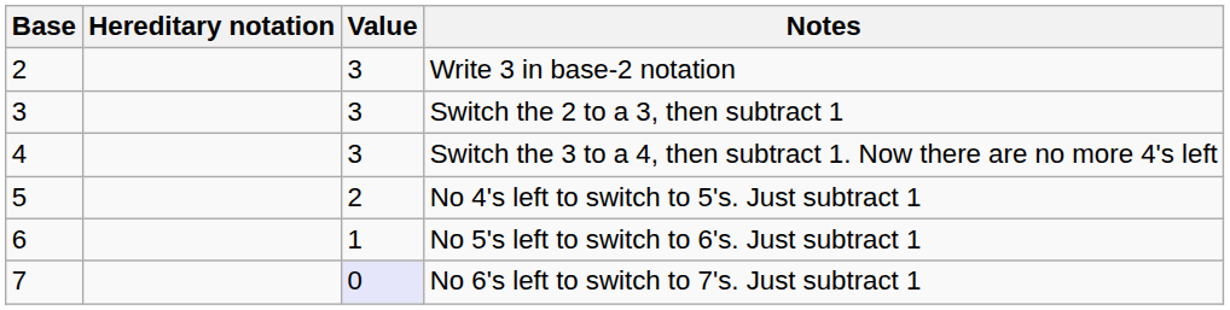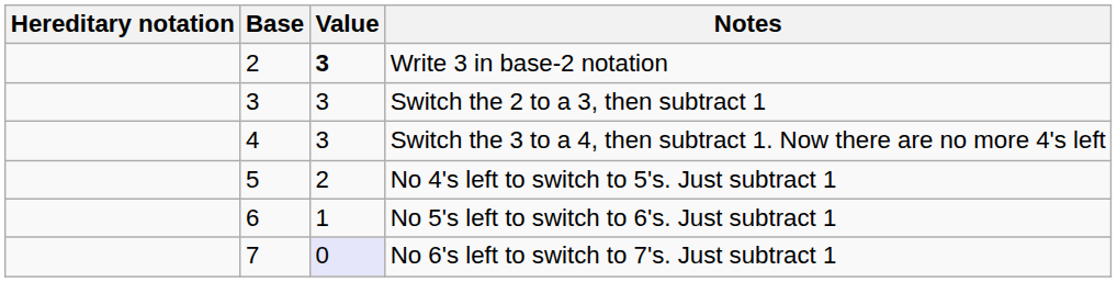columns swapped: Base <-> Hereditary notation
Write 3 in base-2 notation | Value: normal -> bold
